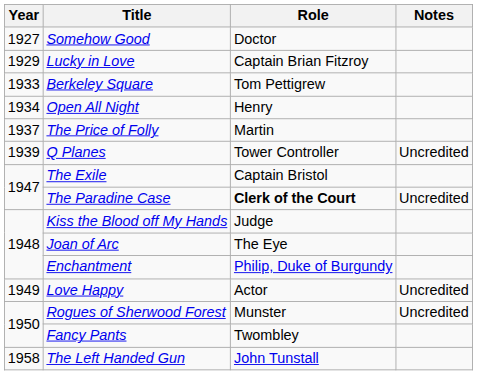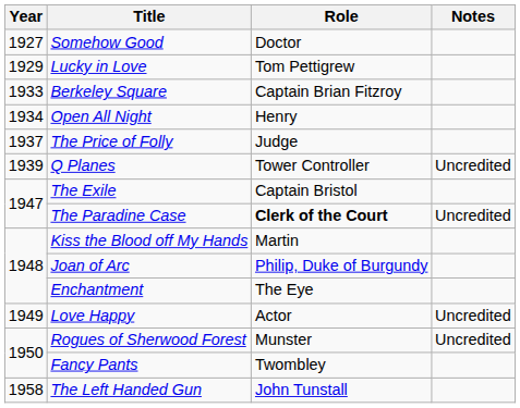Lucky in Love | Role: Captain Brian Fitzroy -> Tom Pettigrew
Berkeley Square | Role: Tom Pettigrew -> Captain Brian Fitzroy
The Price of Folly | Role: Martin -> Judge
Kiss the Blood off My Hands | Role: Judge -> Martin
Joan of Arc | Role: The Eye -> Philip, Duke of Burgundy
Enchantment | Role: Philip, Duke of Burgundy -> The Eye
